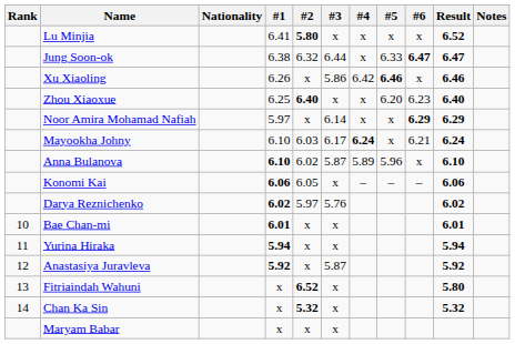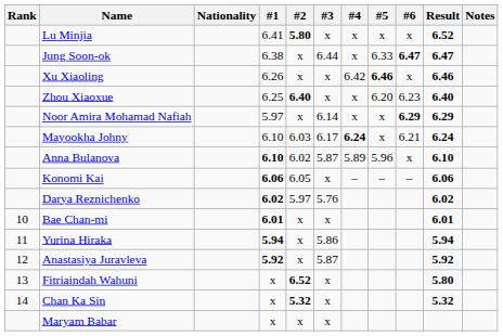Jung Soon-ok | #2: 6.32 -> x
Xu Xiaoling | #3: 5.86 -> x
Yurina Hiraka | #3: x -> 5.86
